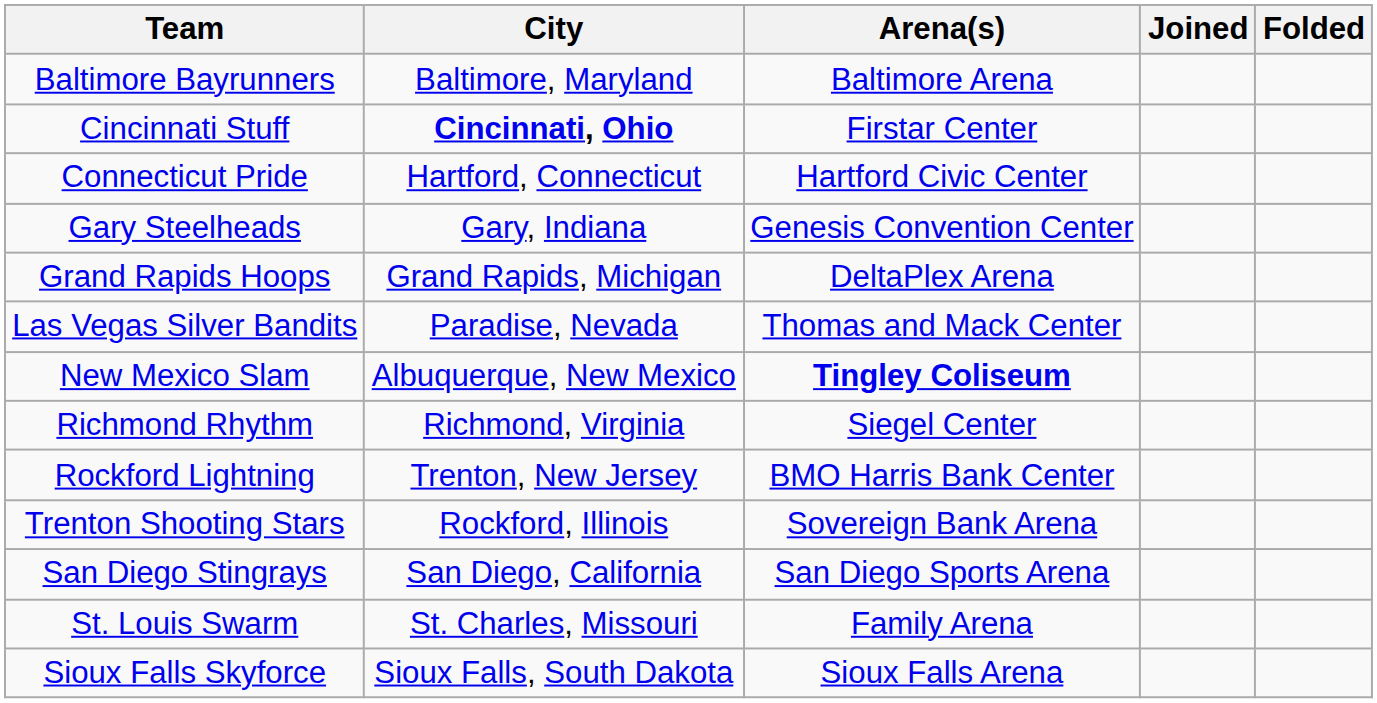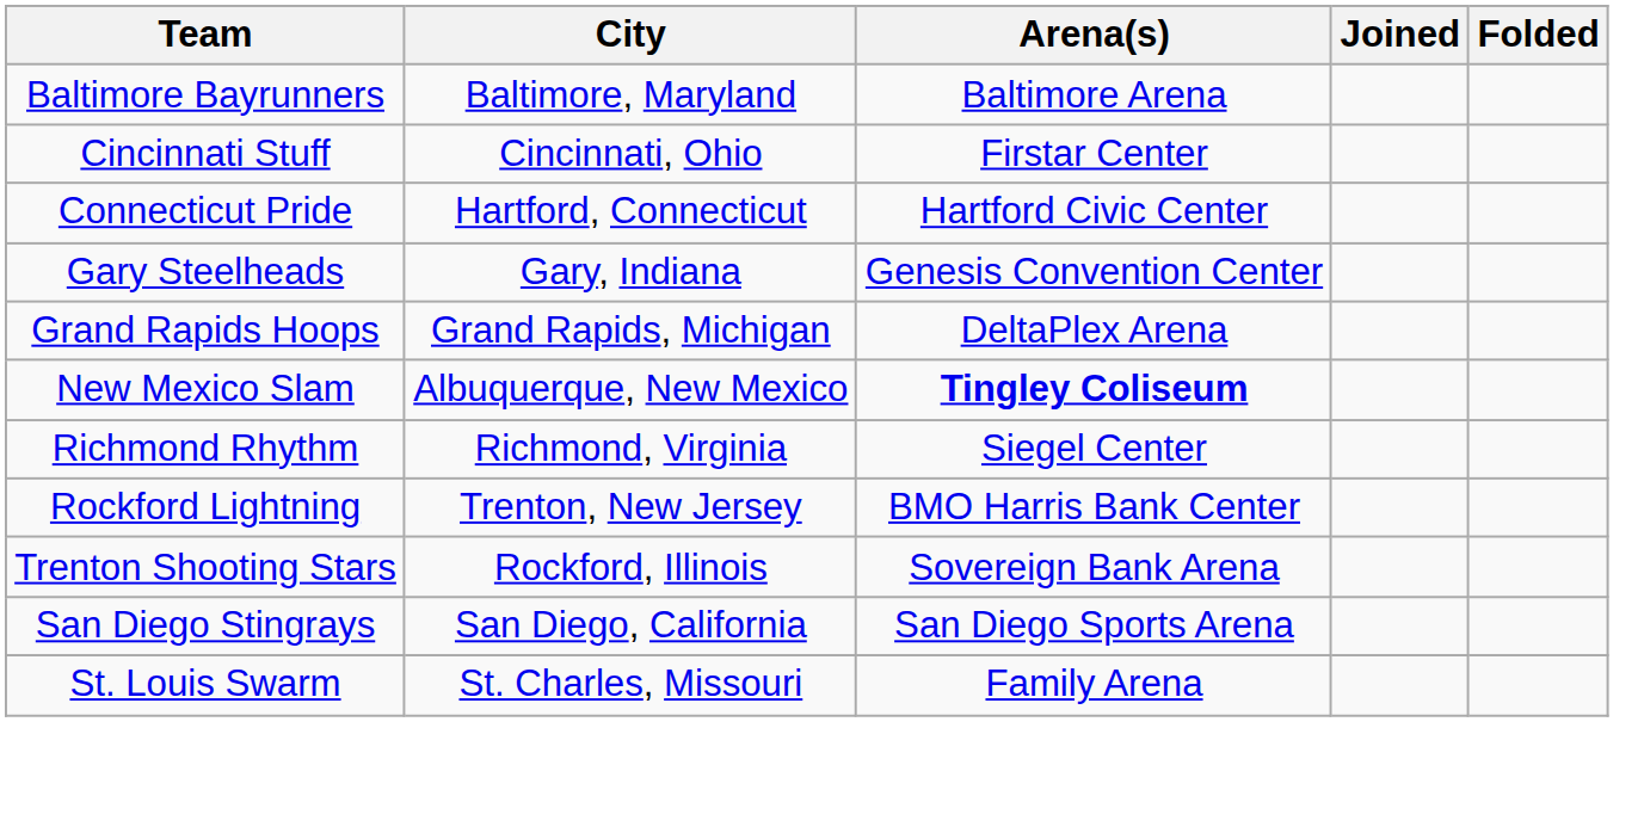Cincinnati Stuff | City: bold -> normal
- row: Las Vegas Silver Bandits | Paradise, Nevada | Thomas and Mack Center
- row: Sioux Falls Skyforce | Sioux Falls, South Dakota | Sioux Falls Arena
